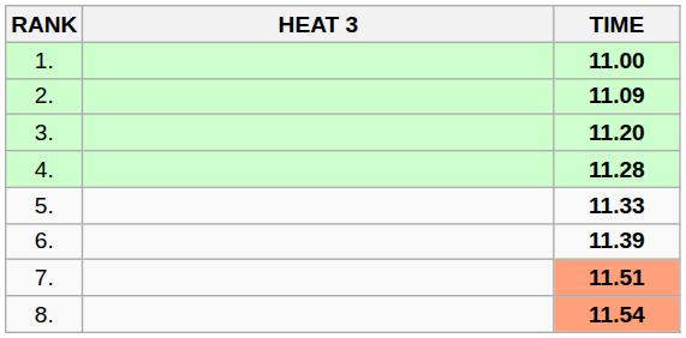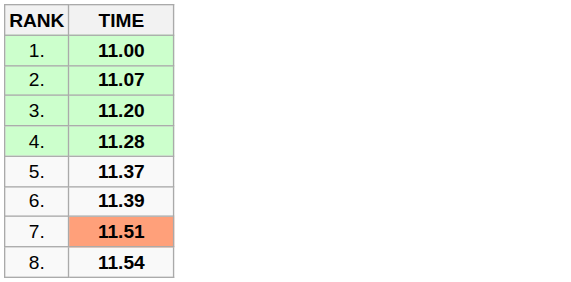- column: HEAT 3
2. | TIME: 11.09 -> 11.07
5. | TIME: 11.33 -> 11.37
8. | TIME: lightsalmon background -> no background
